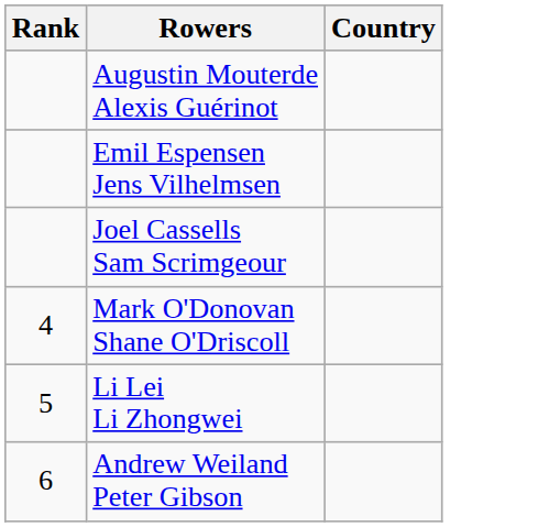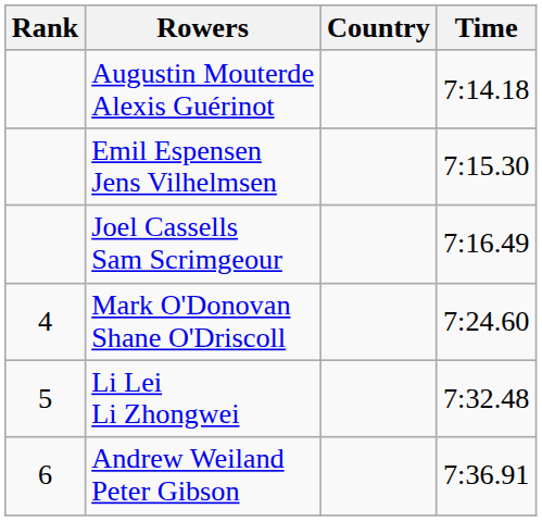+ column: Time | 7:14.18 | 7:15.30 | 7:16.49 | 7:24.60 | 7:32.48 | 7:36.91
